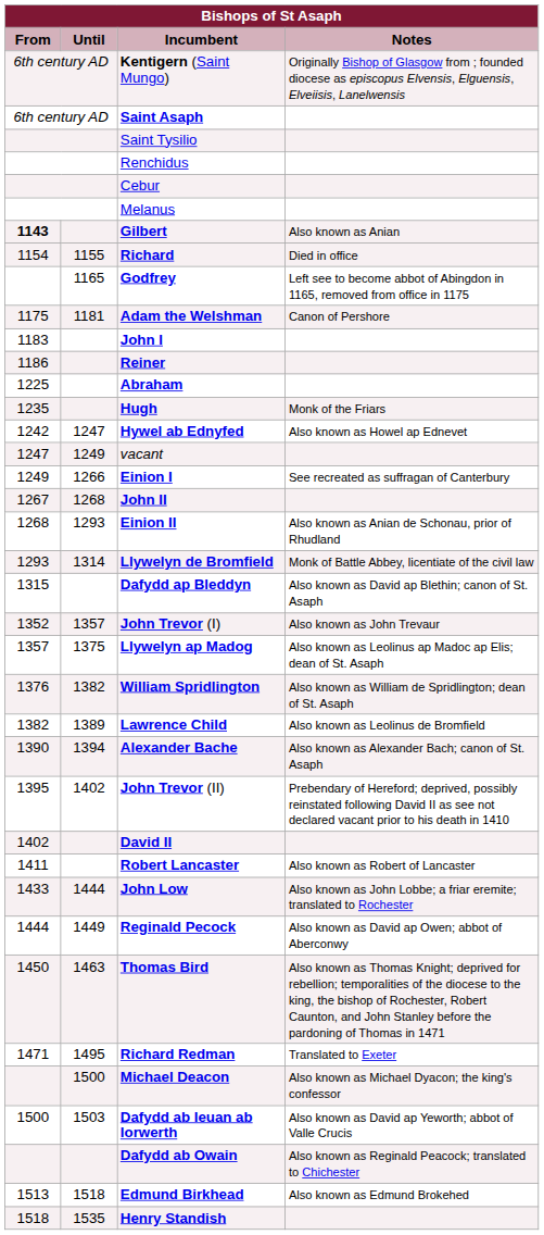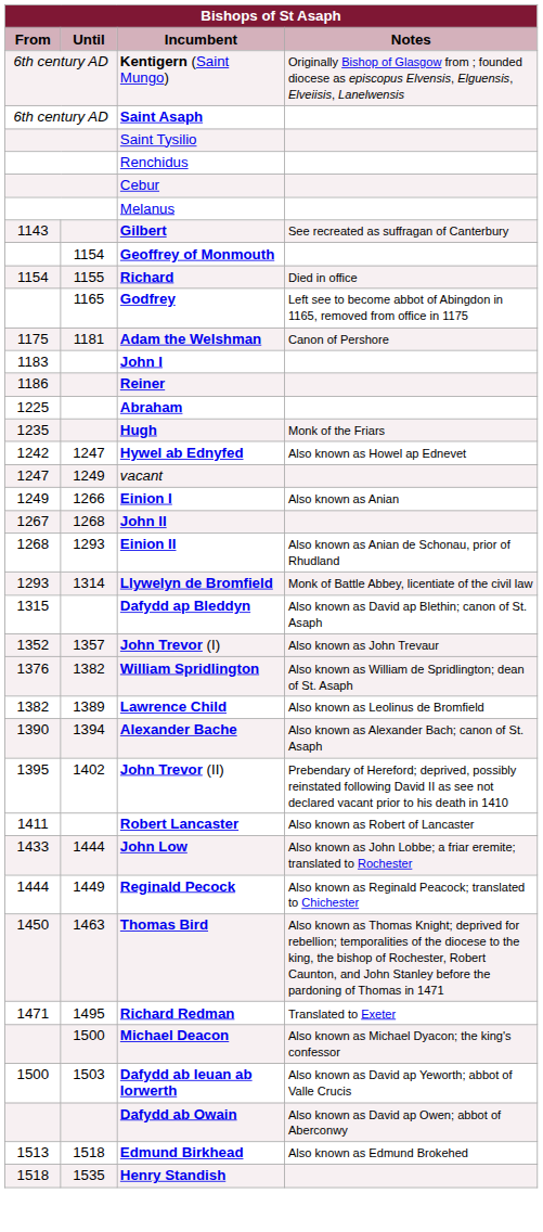Gilbert | From: bold -> normal
Gilbert | Notes: Also known as Anian -> See recreated as suffragan of Canterbury
+ row: 1154 | Geoffrey of Monmouth
Einion I | Notes: See recreated as suffragan of Canterbury -> Also known as Anian
- row: 1357 | 1375 | Llywelyn ap Madog | Also known as Leolinus ap Madoc ap Elis; dean of St. Asaph
- row: 1402 | David II
Reginald Pecock | Notes: Also known as David ap Owen; abbot of Aberconwy -> Also known as Reginald Peacock; translated to Chichester
Dafydd ab Owain | Notes: Also known as Reginald Peacock; translated to Chichester -> Also known as David ap Owen; abbot of Aberconwy
